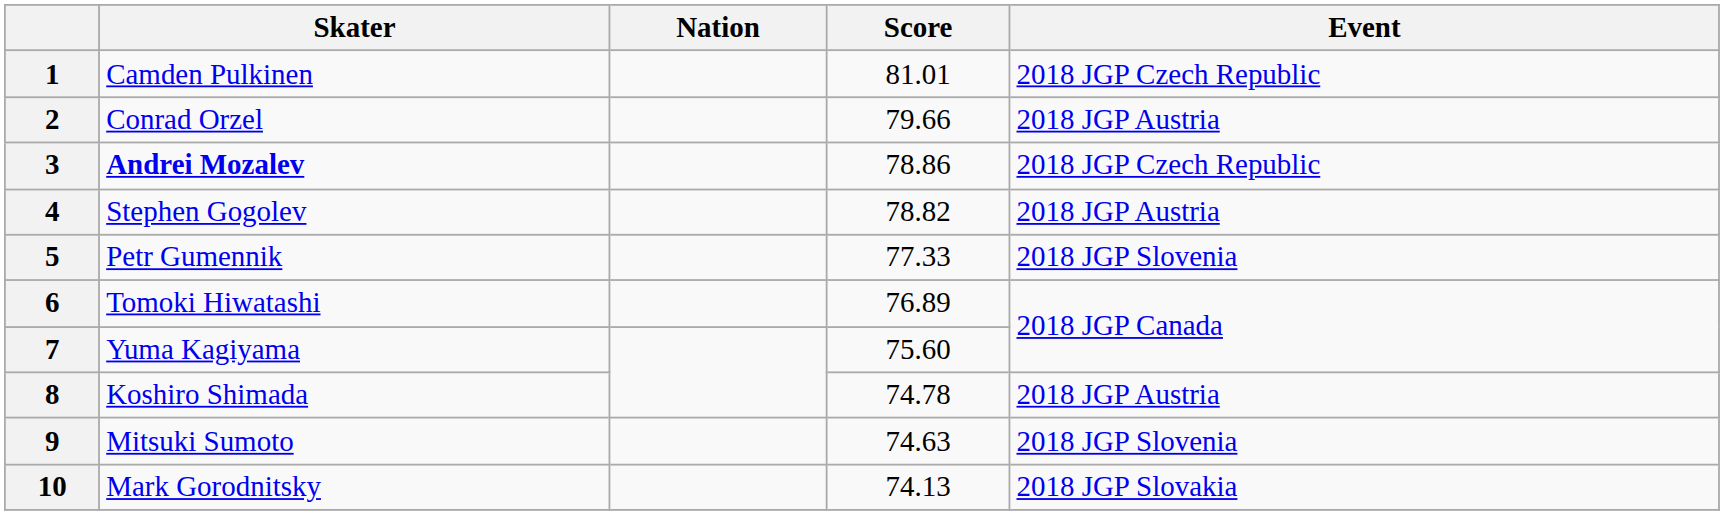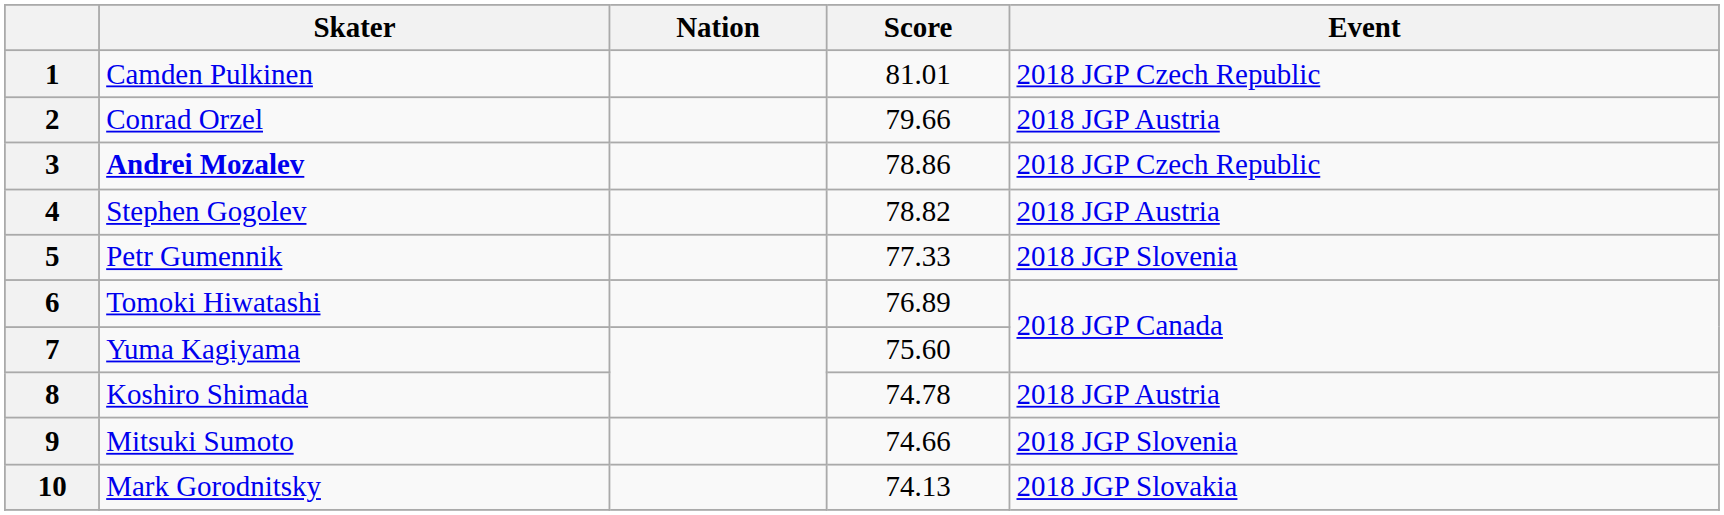9 | Score: 74.63 -> 74.66
